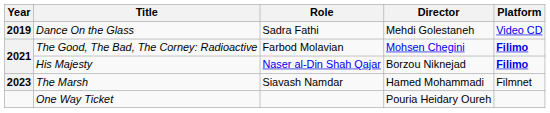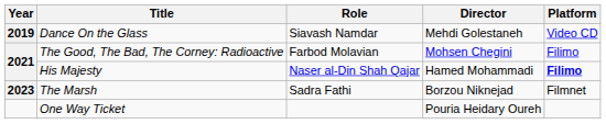Dance On the Glass | Role: Sadra Fathi -> Siavash Namdar
The Good, The Bad, The Corney: Radioactive | Platform: bold -> normal
His Majesty | Director: Borzou Niknejad -> Hamed Mohammadi
The Marsh | Role: Siavash Namdar -> Sadra Fathi
The Marsh | Director: Hamed Mohammadi -> Borzou Niknejad
